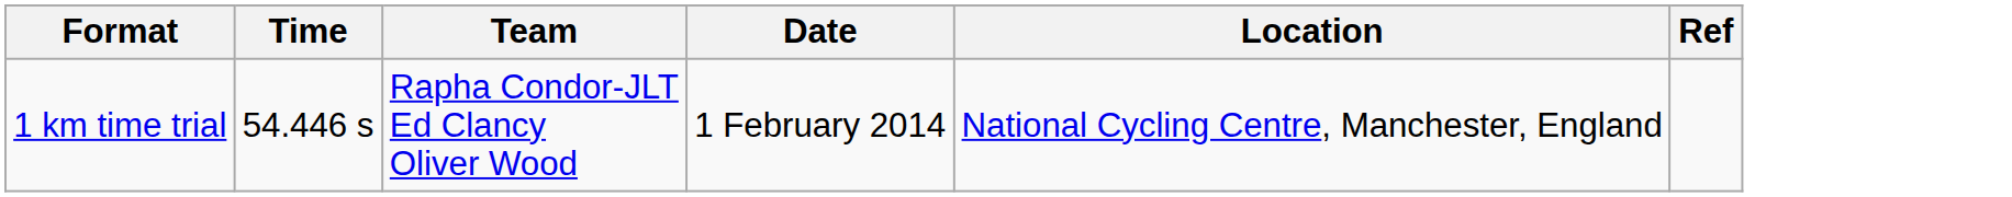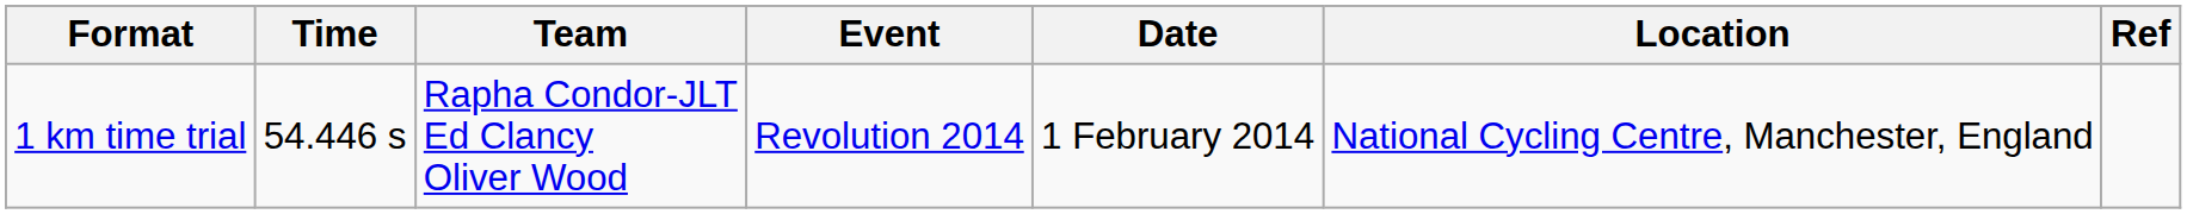+ column: Event | Revolution 2014
